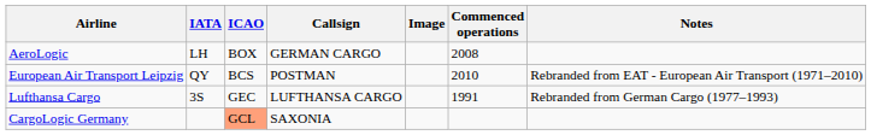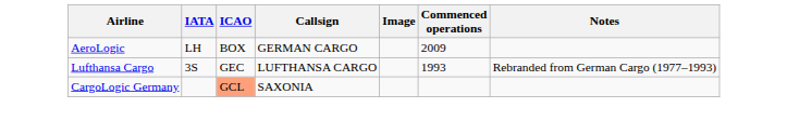AeroLogic | Commenced operations: 2008 -> 2009
- row: European Air Transport Leipzig | QY | BCS | POSTMAN | 2010 | Rebranded from EAT - European Air Transport (1971–2010)
Lufthansa Cargo | Commenced operations: 1991 -> 1993
